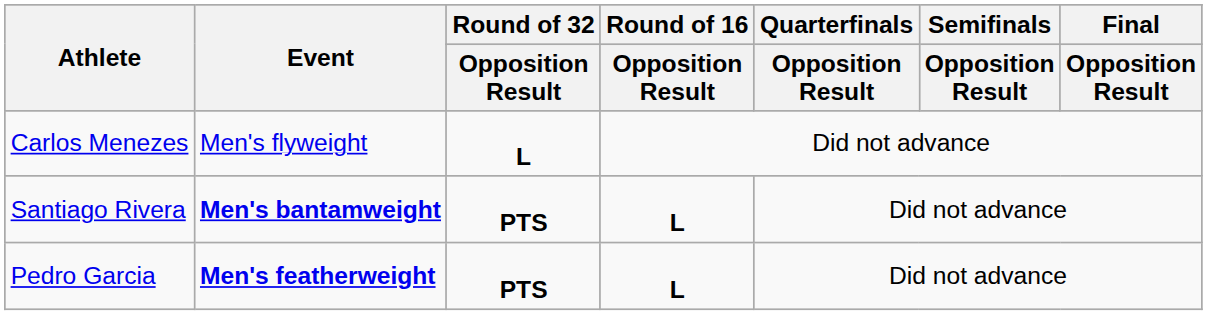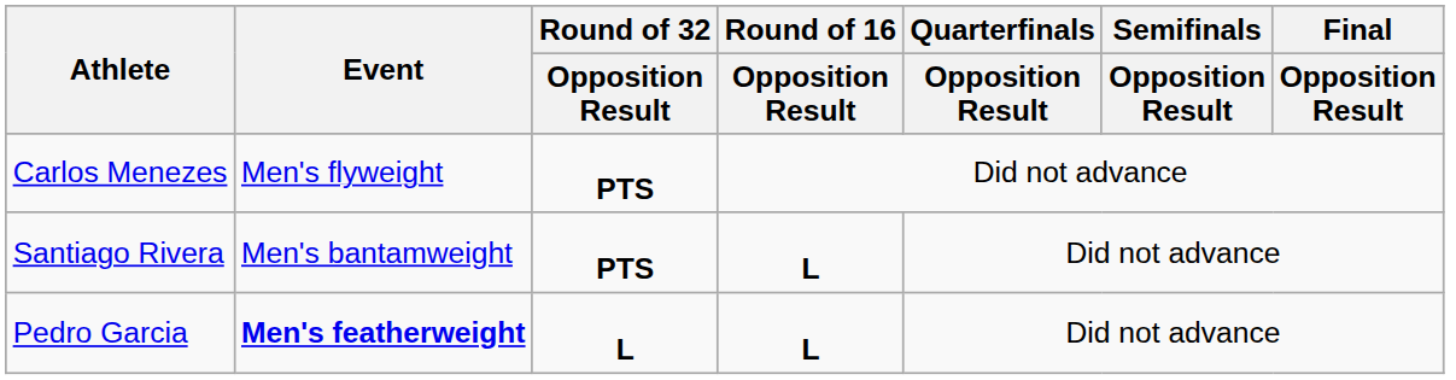Carlos Menezes | Round of 32 / Opposition Result: L -> PTS
Santiago Rivera | Event: bold -> normal
Pedro Garcia | Round of 32 / Opposition Result: PTS -> L
